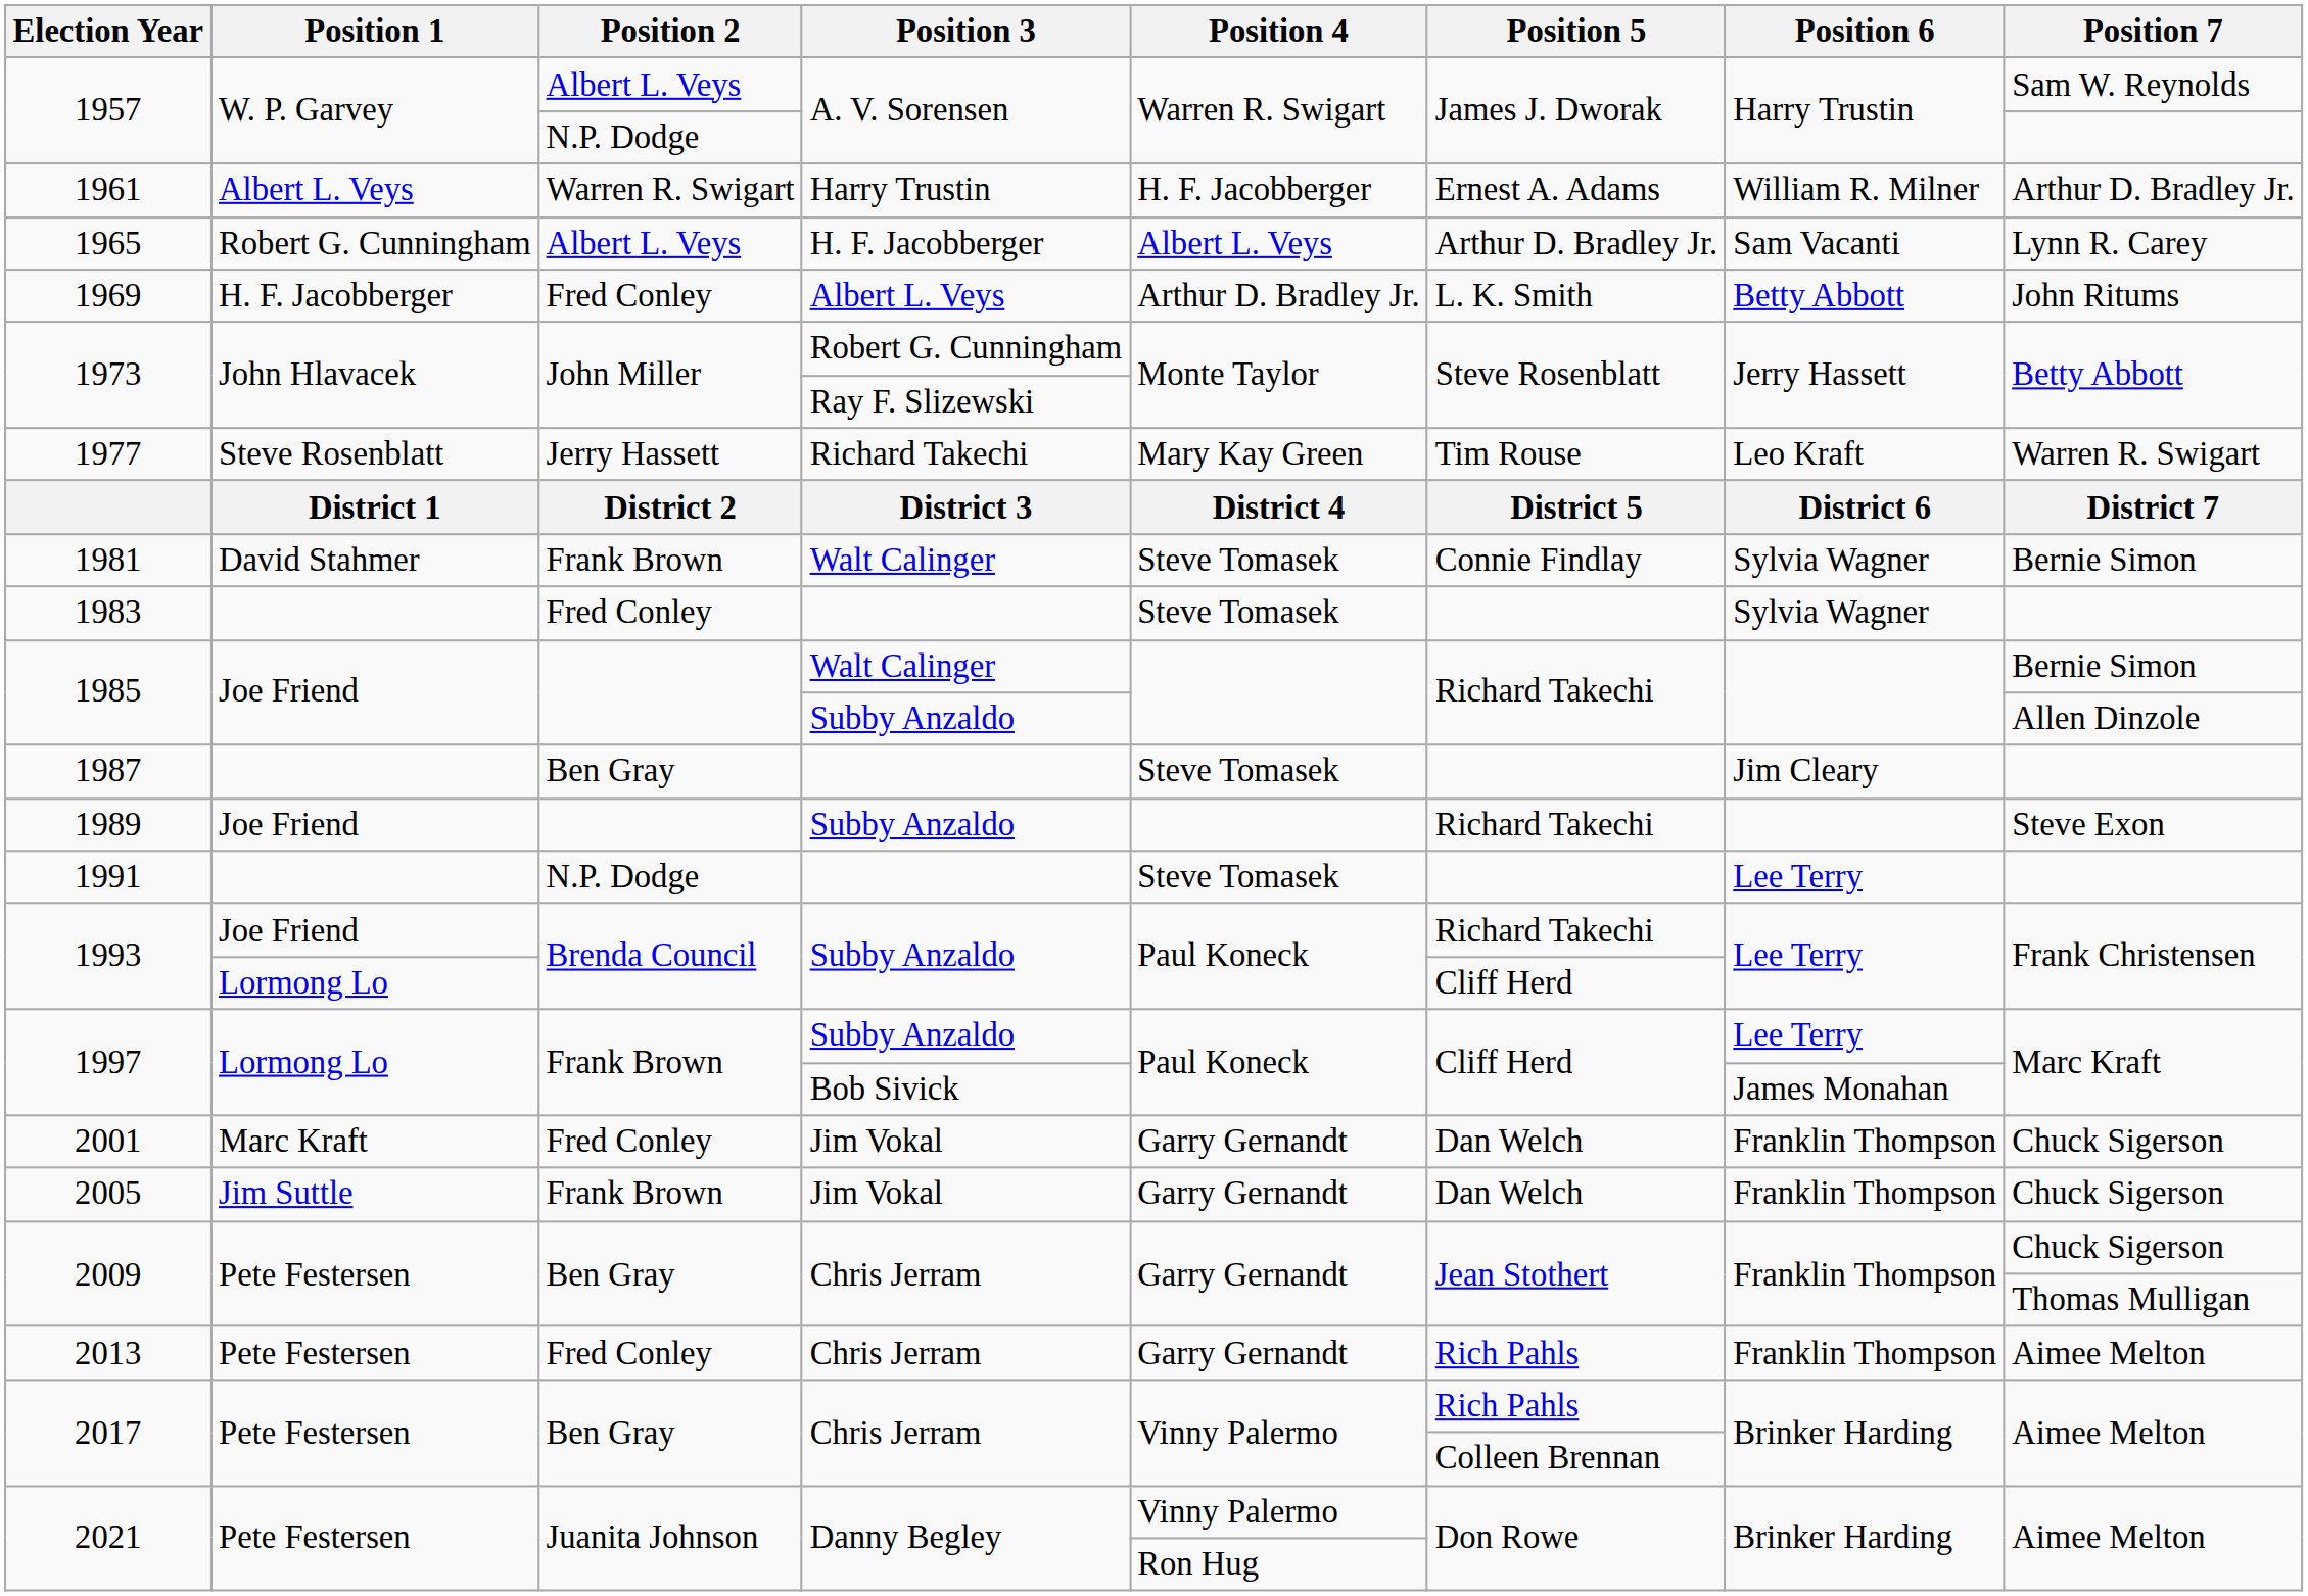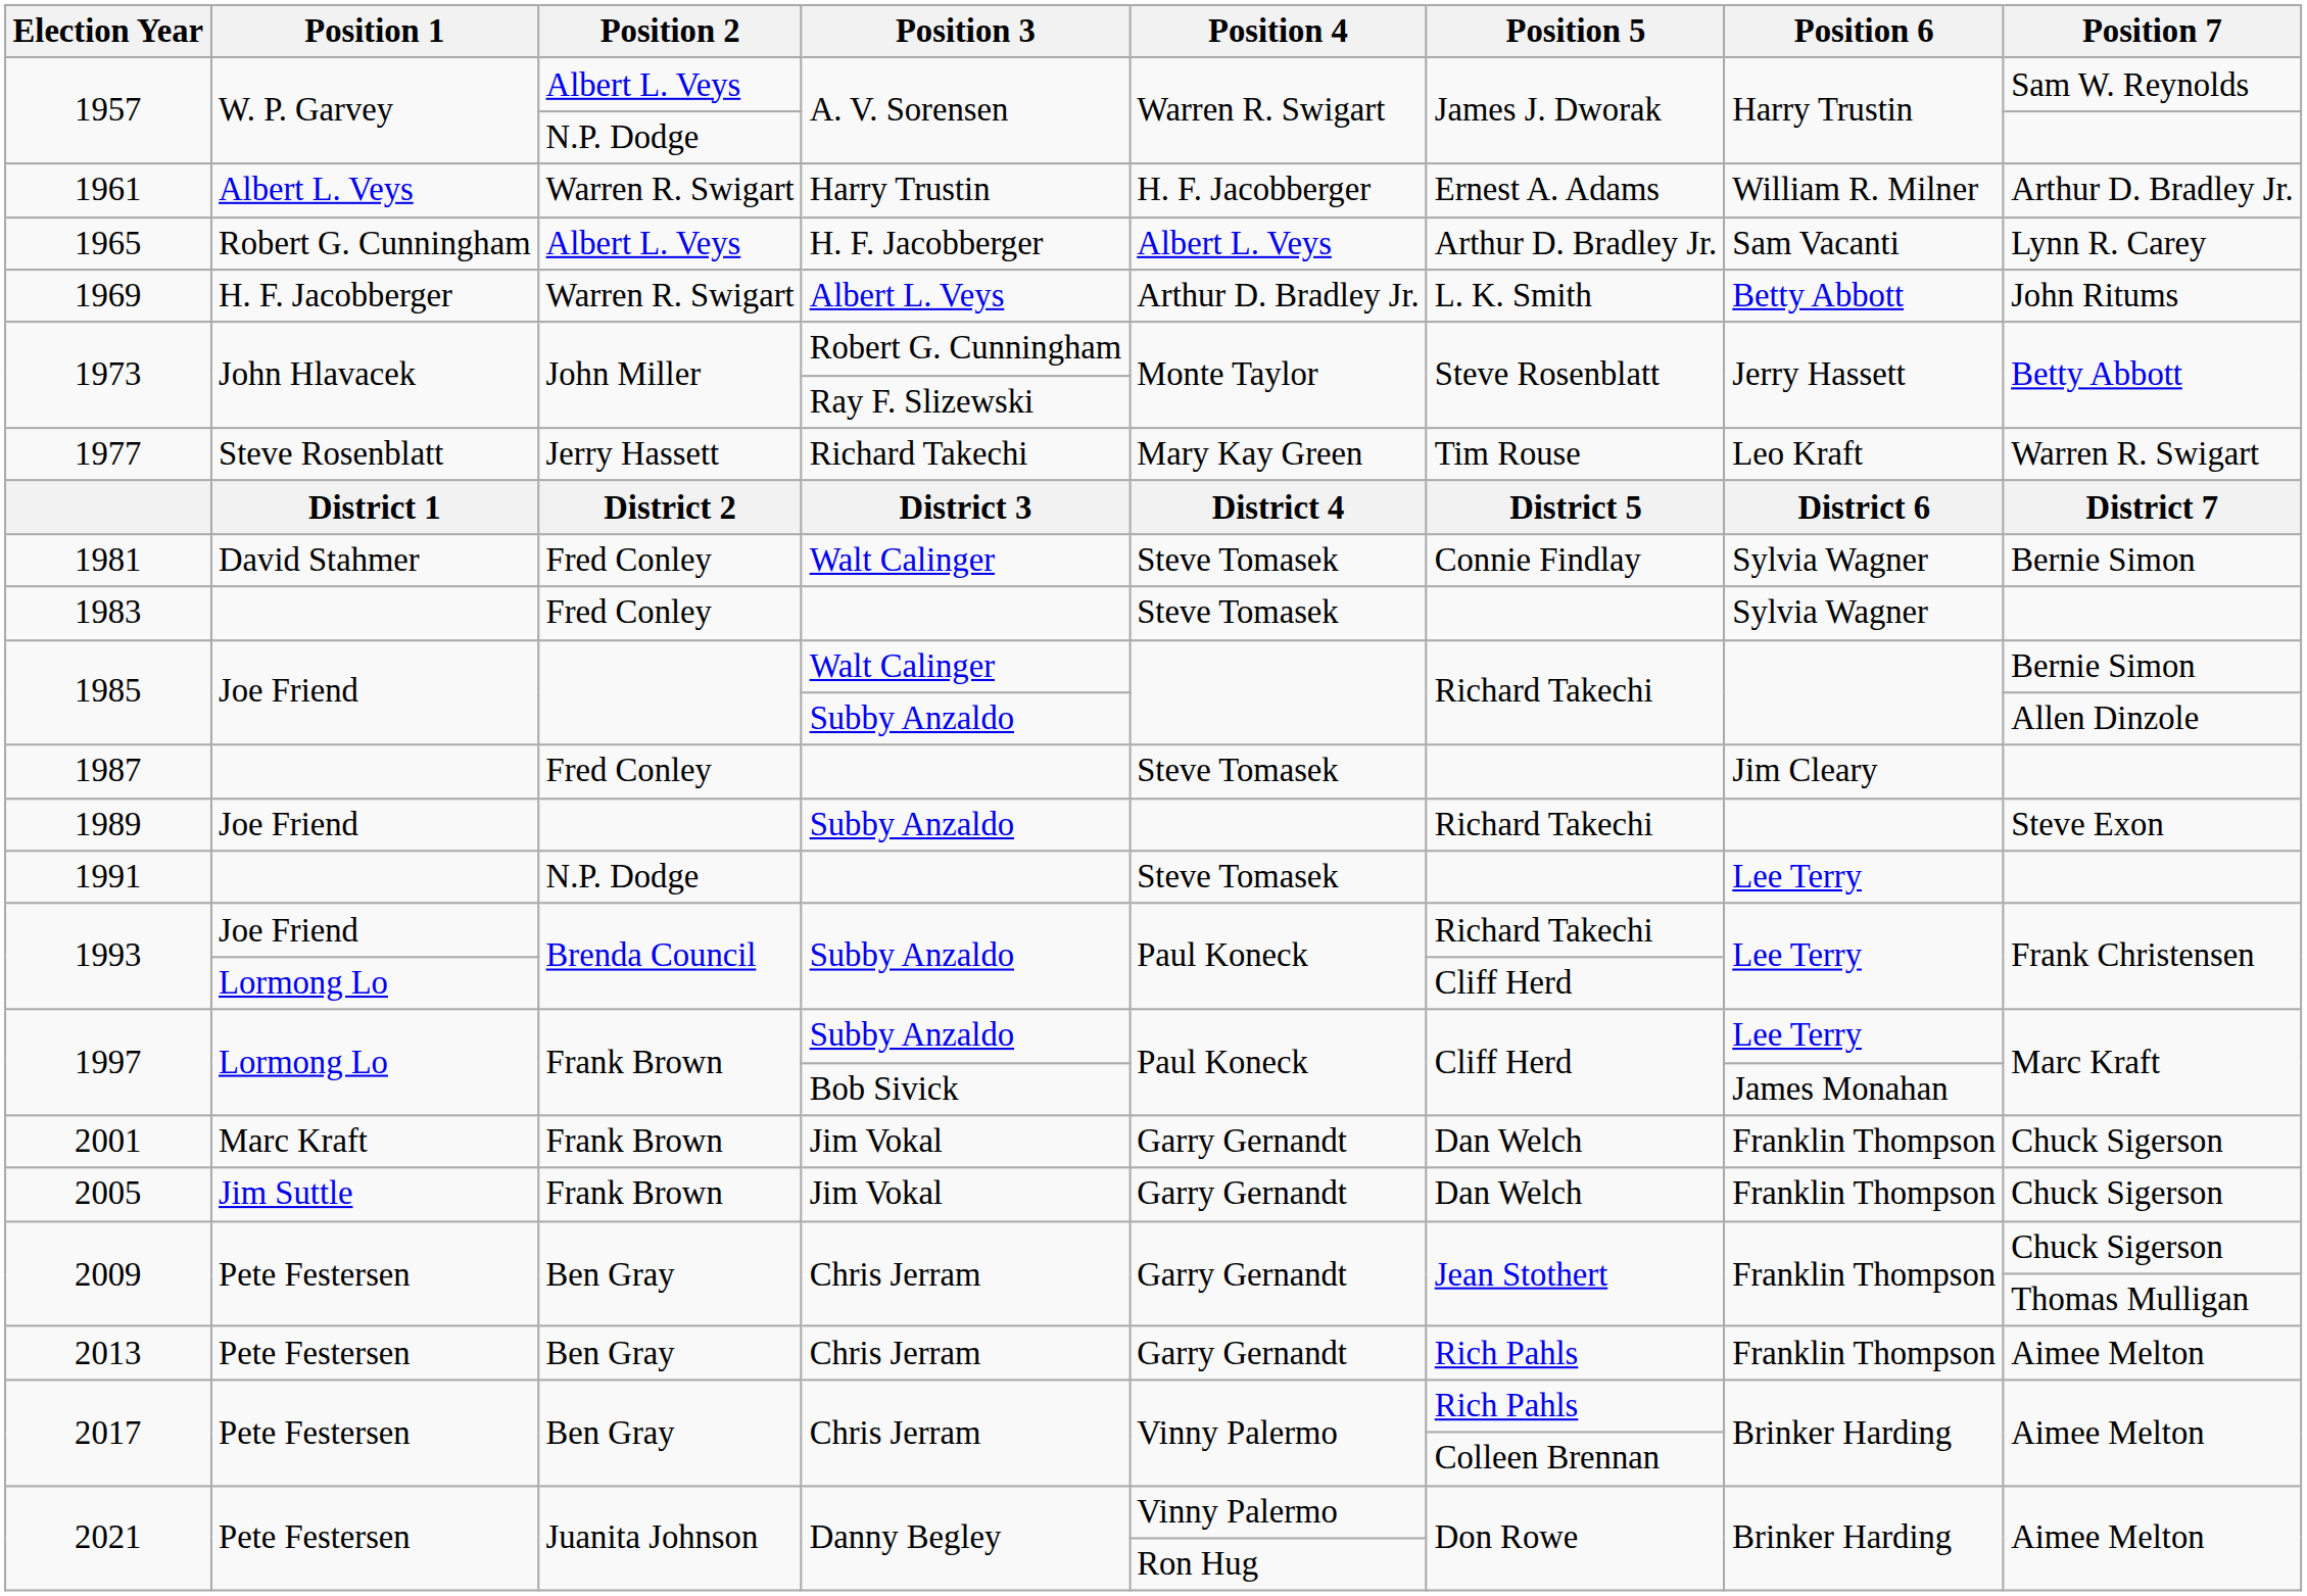1969 | Position 2: Fred Conley -> Warren R. Swigart
1981 | Position 2: Frank Brown -> Fred Conley
1987 | Position 2: Ben Gray -> Fred Conley
2001 | Position 2: Fred Conley -> Frank Brown
2013 | Position 2: Fred Conley -> Ben Gray
